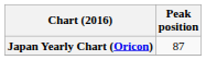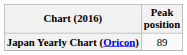Japan Yearly Chart (Oricon) | Peak position: 87 -> 89
